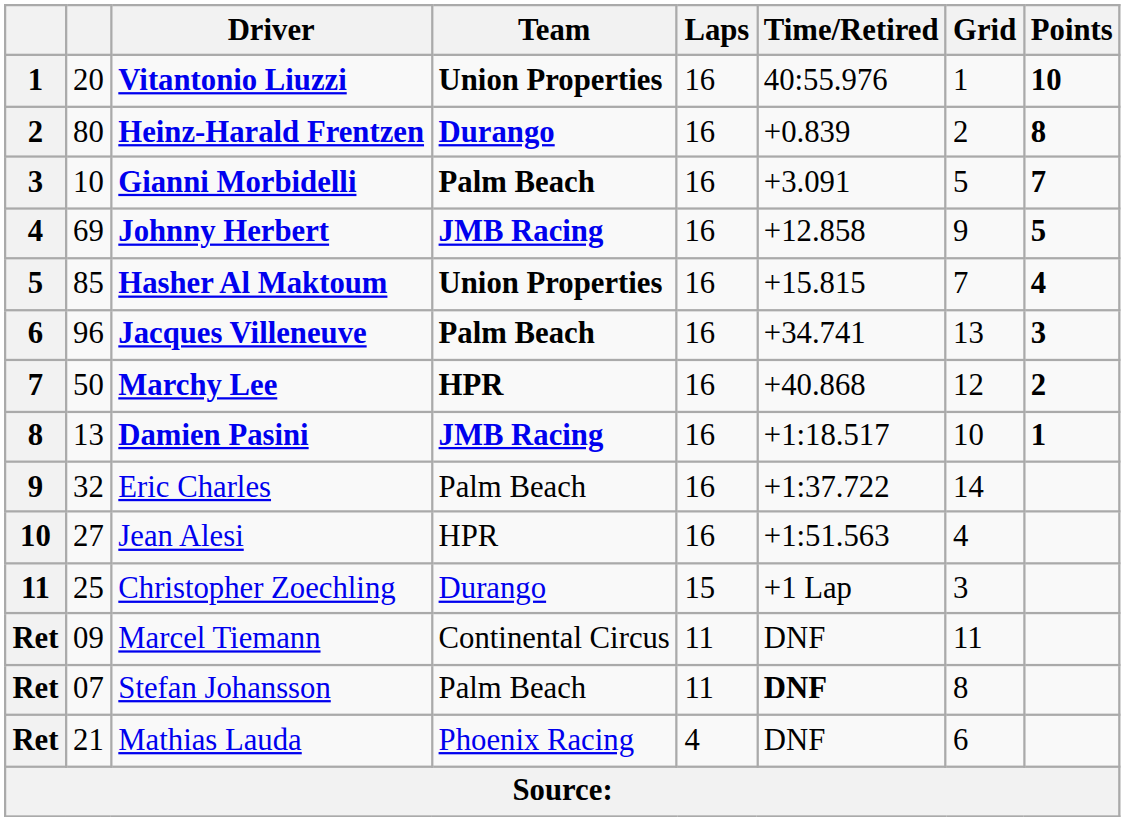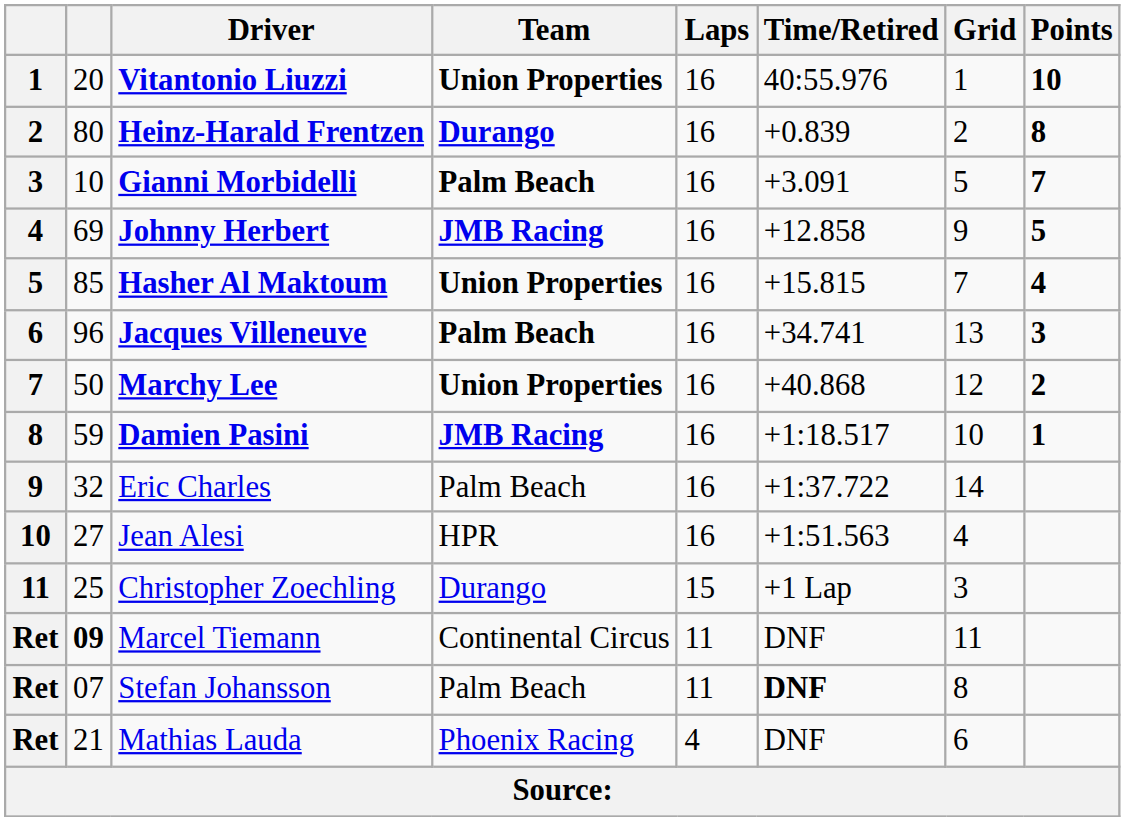Marchy Lee | Team: HPR -> Union Properties
Damien Pasini | column 2: 13 -> 59
Marcel Tiemann | column 2: normal -> bold
